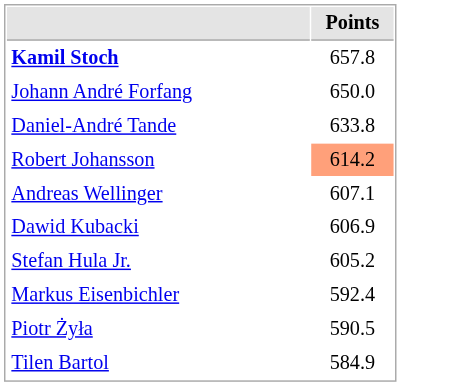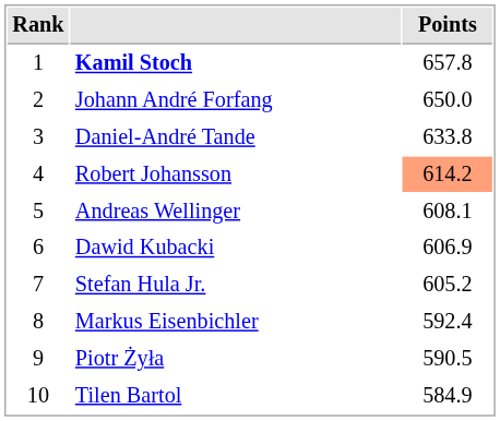+ column: Rank | 1 | 2 | 3 | 4 | 5 | 6 | 7 | 8 | 9 | 10
Andreas Wellinger | Points: 607.1 -> 608.1
